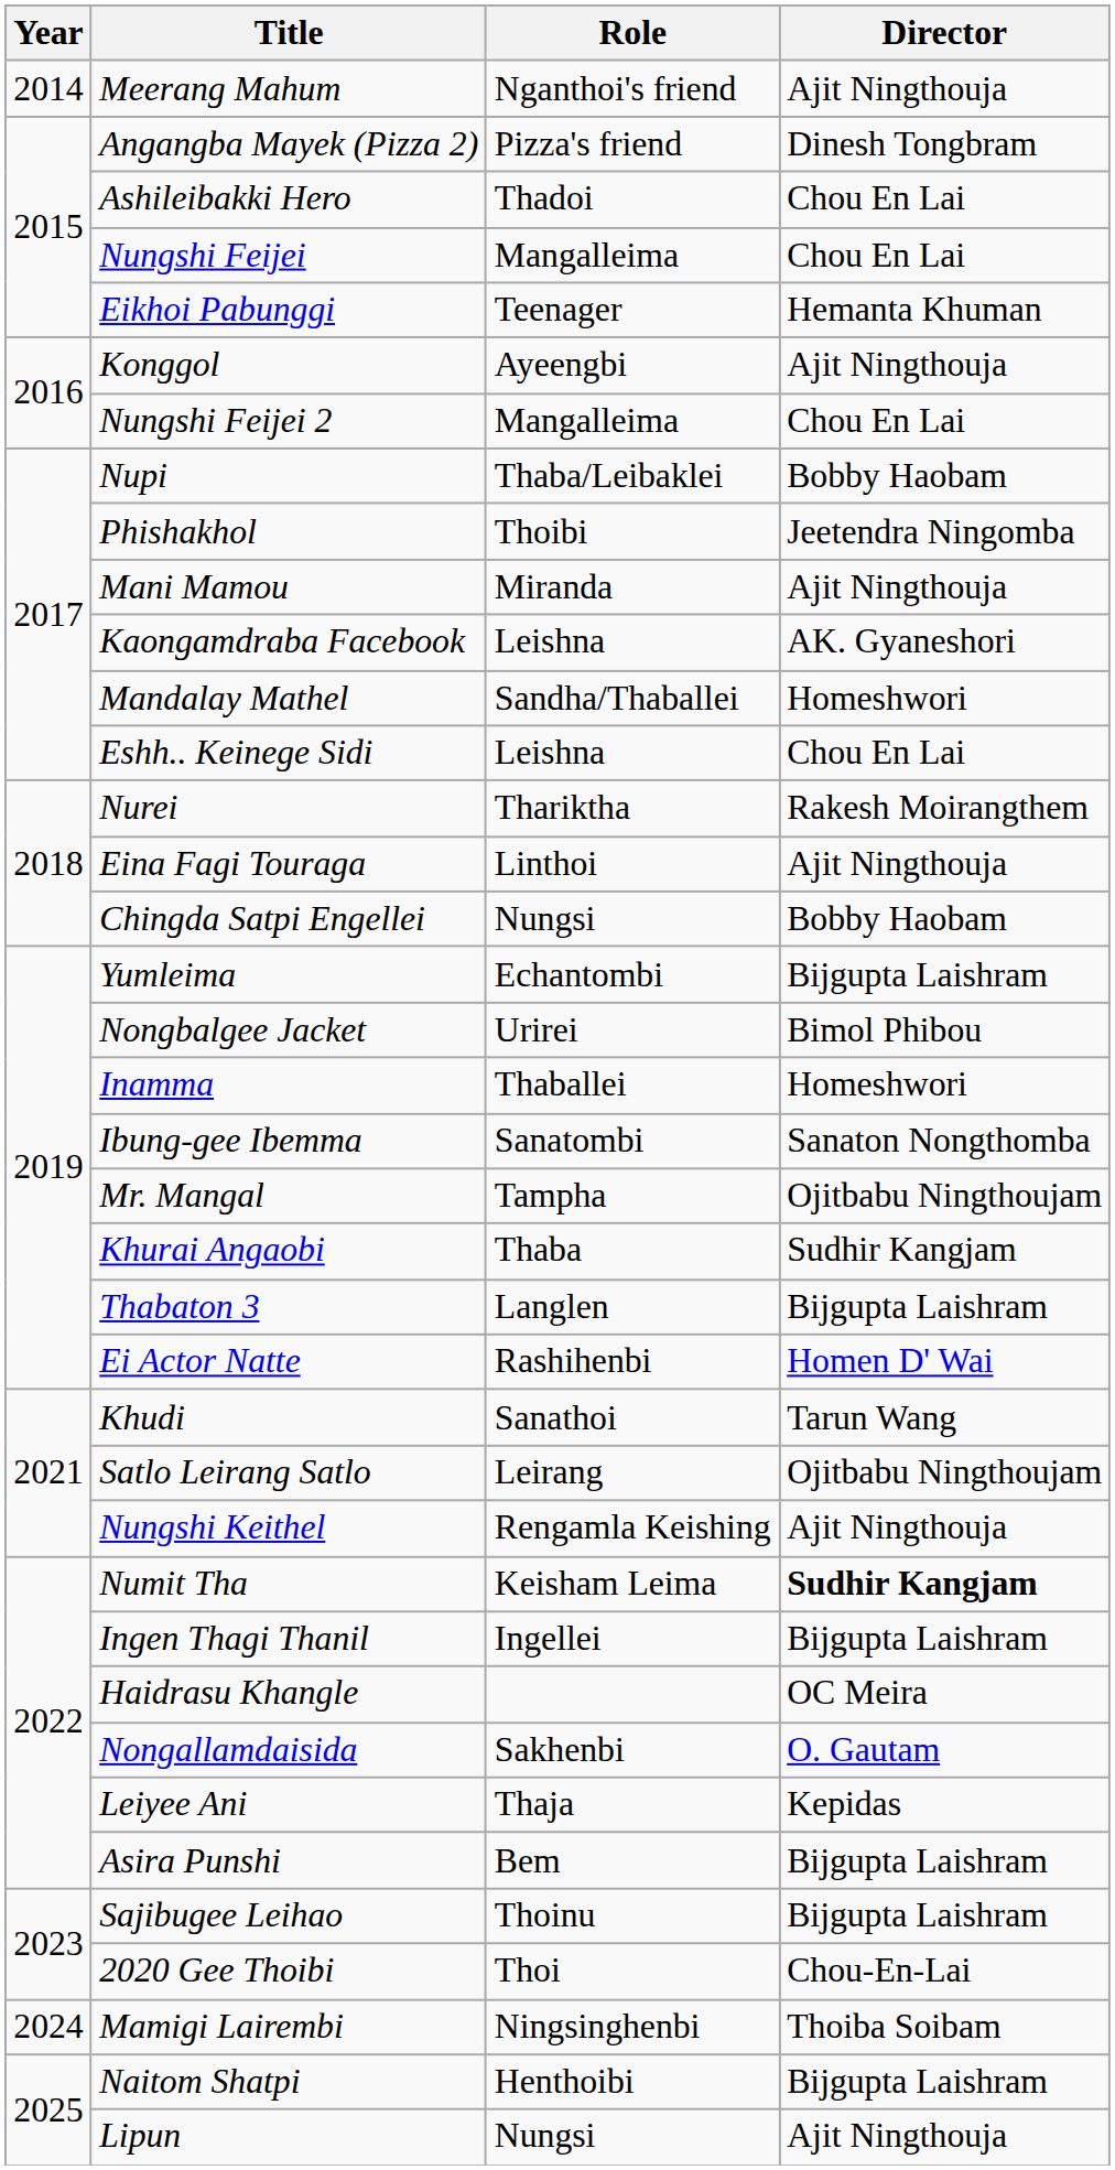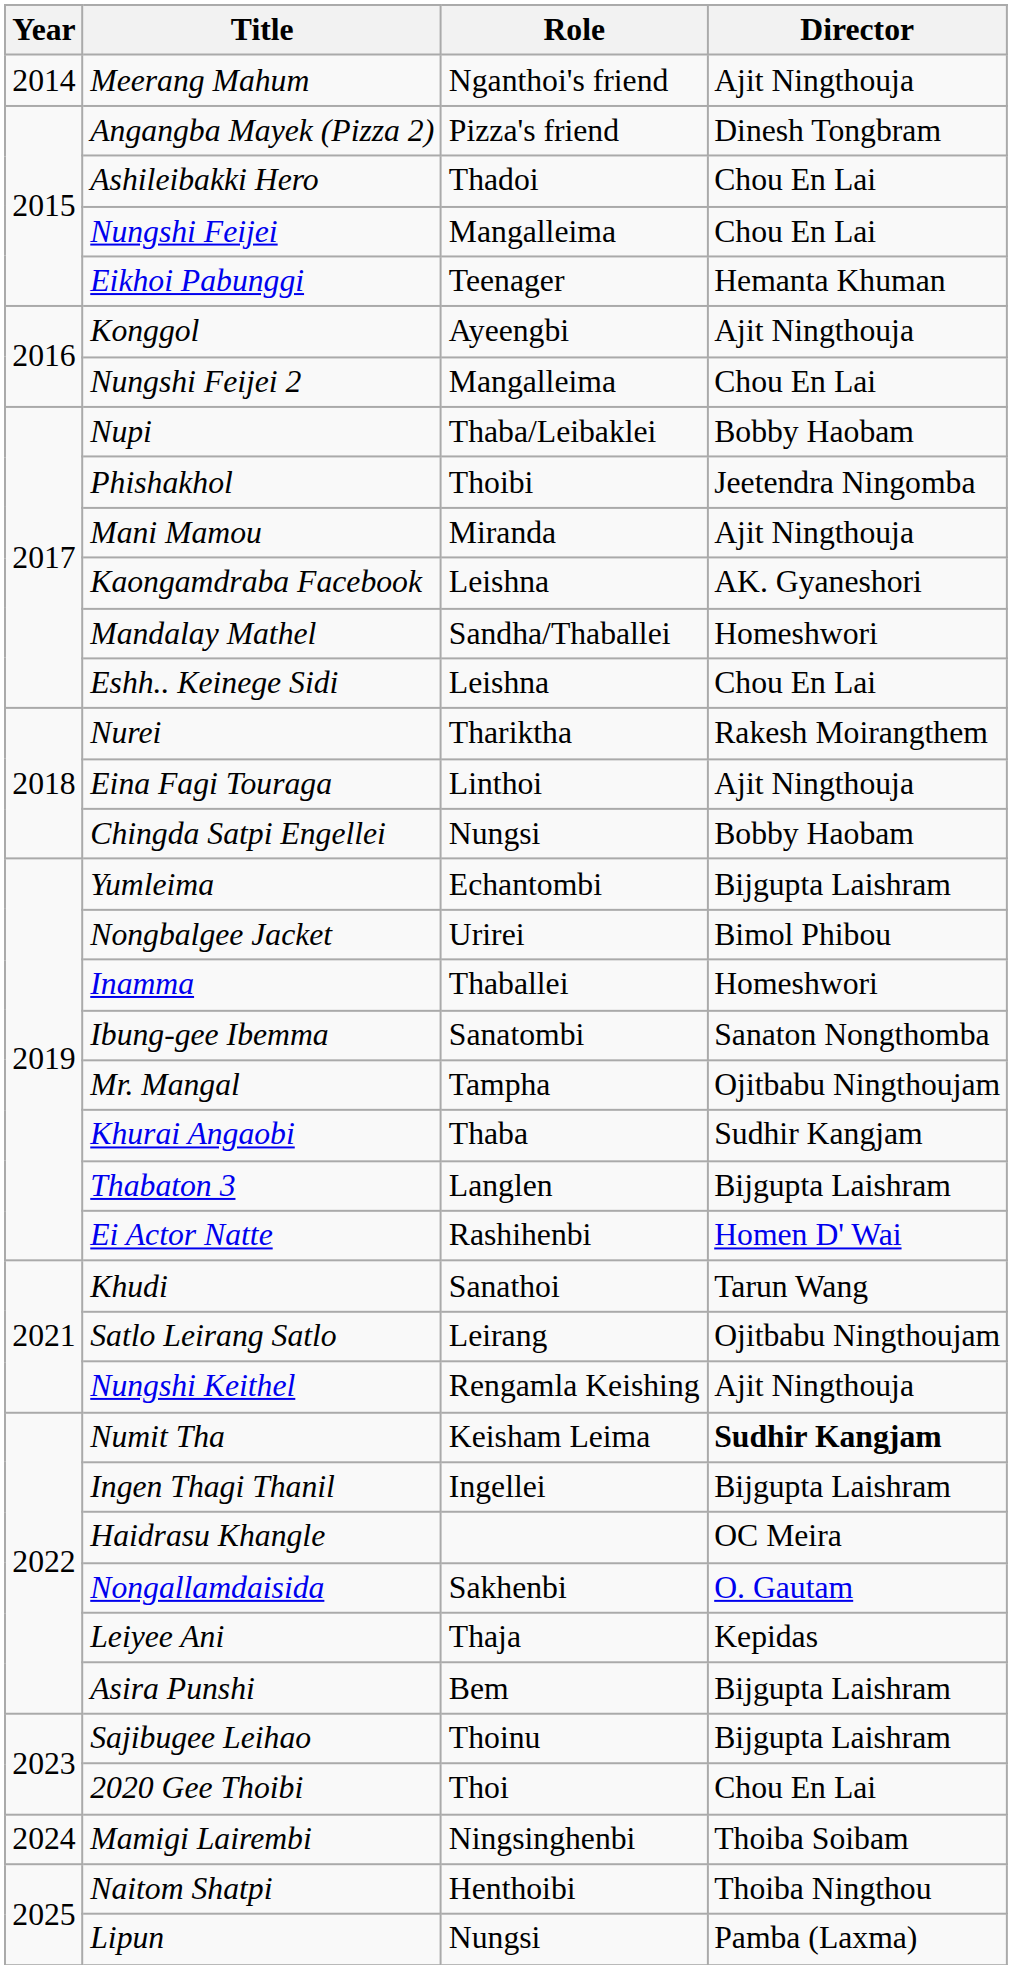2020 Gee Thoibi | Director: Chou-En-Lai -> Chou En Lai
Naitom Shatpi | Director: Bijgupta Laishram -> Thoiba Ningthou
Lipun | Director: Ajit Ningthouja -> Pamba (Laxma)
